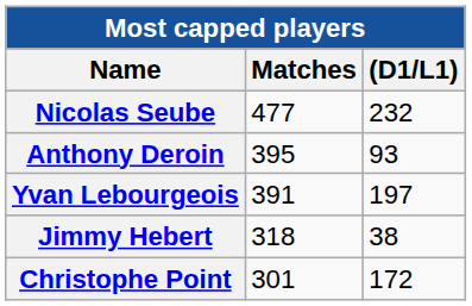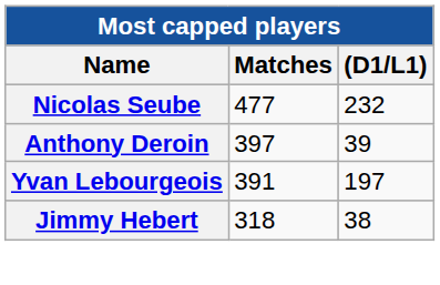Anthony Deroin | Matches: 395 -> 397
Anthony Deroin | (D1/L1): 93 -> 39
- row: Christophe Point | 301 | 172
